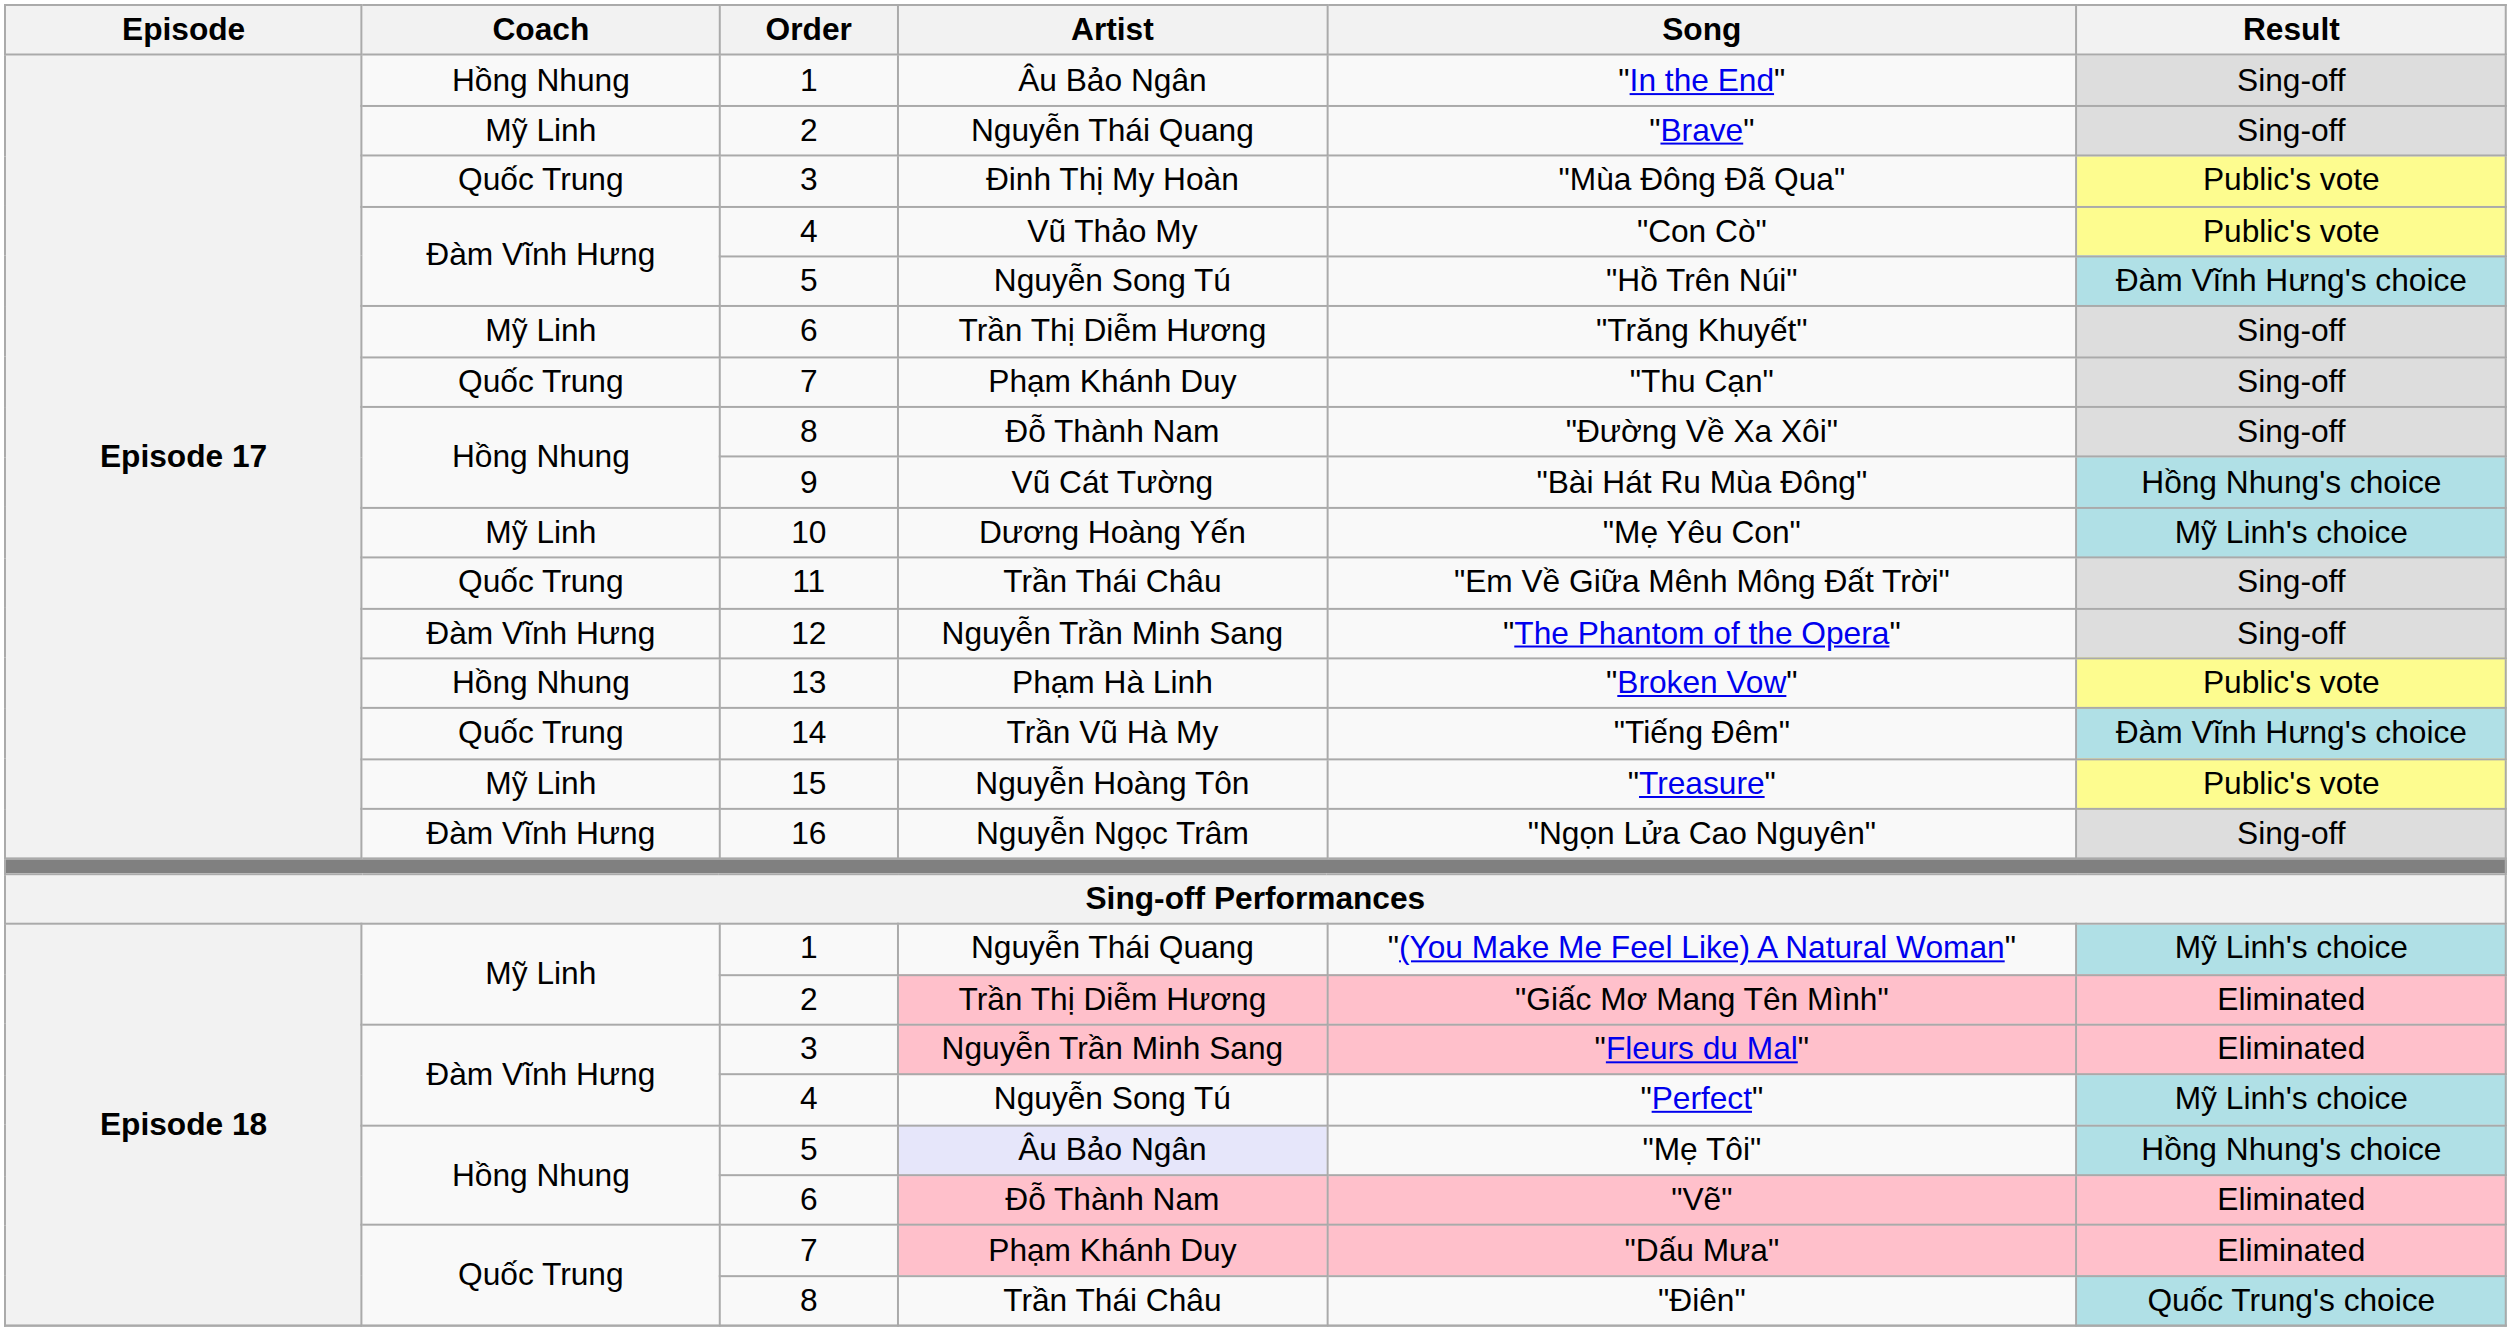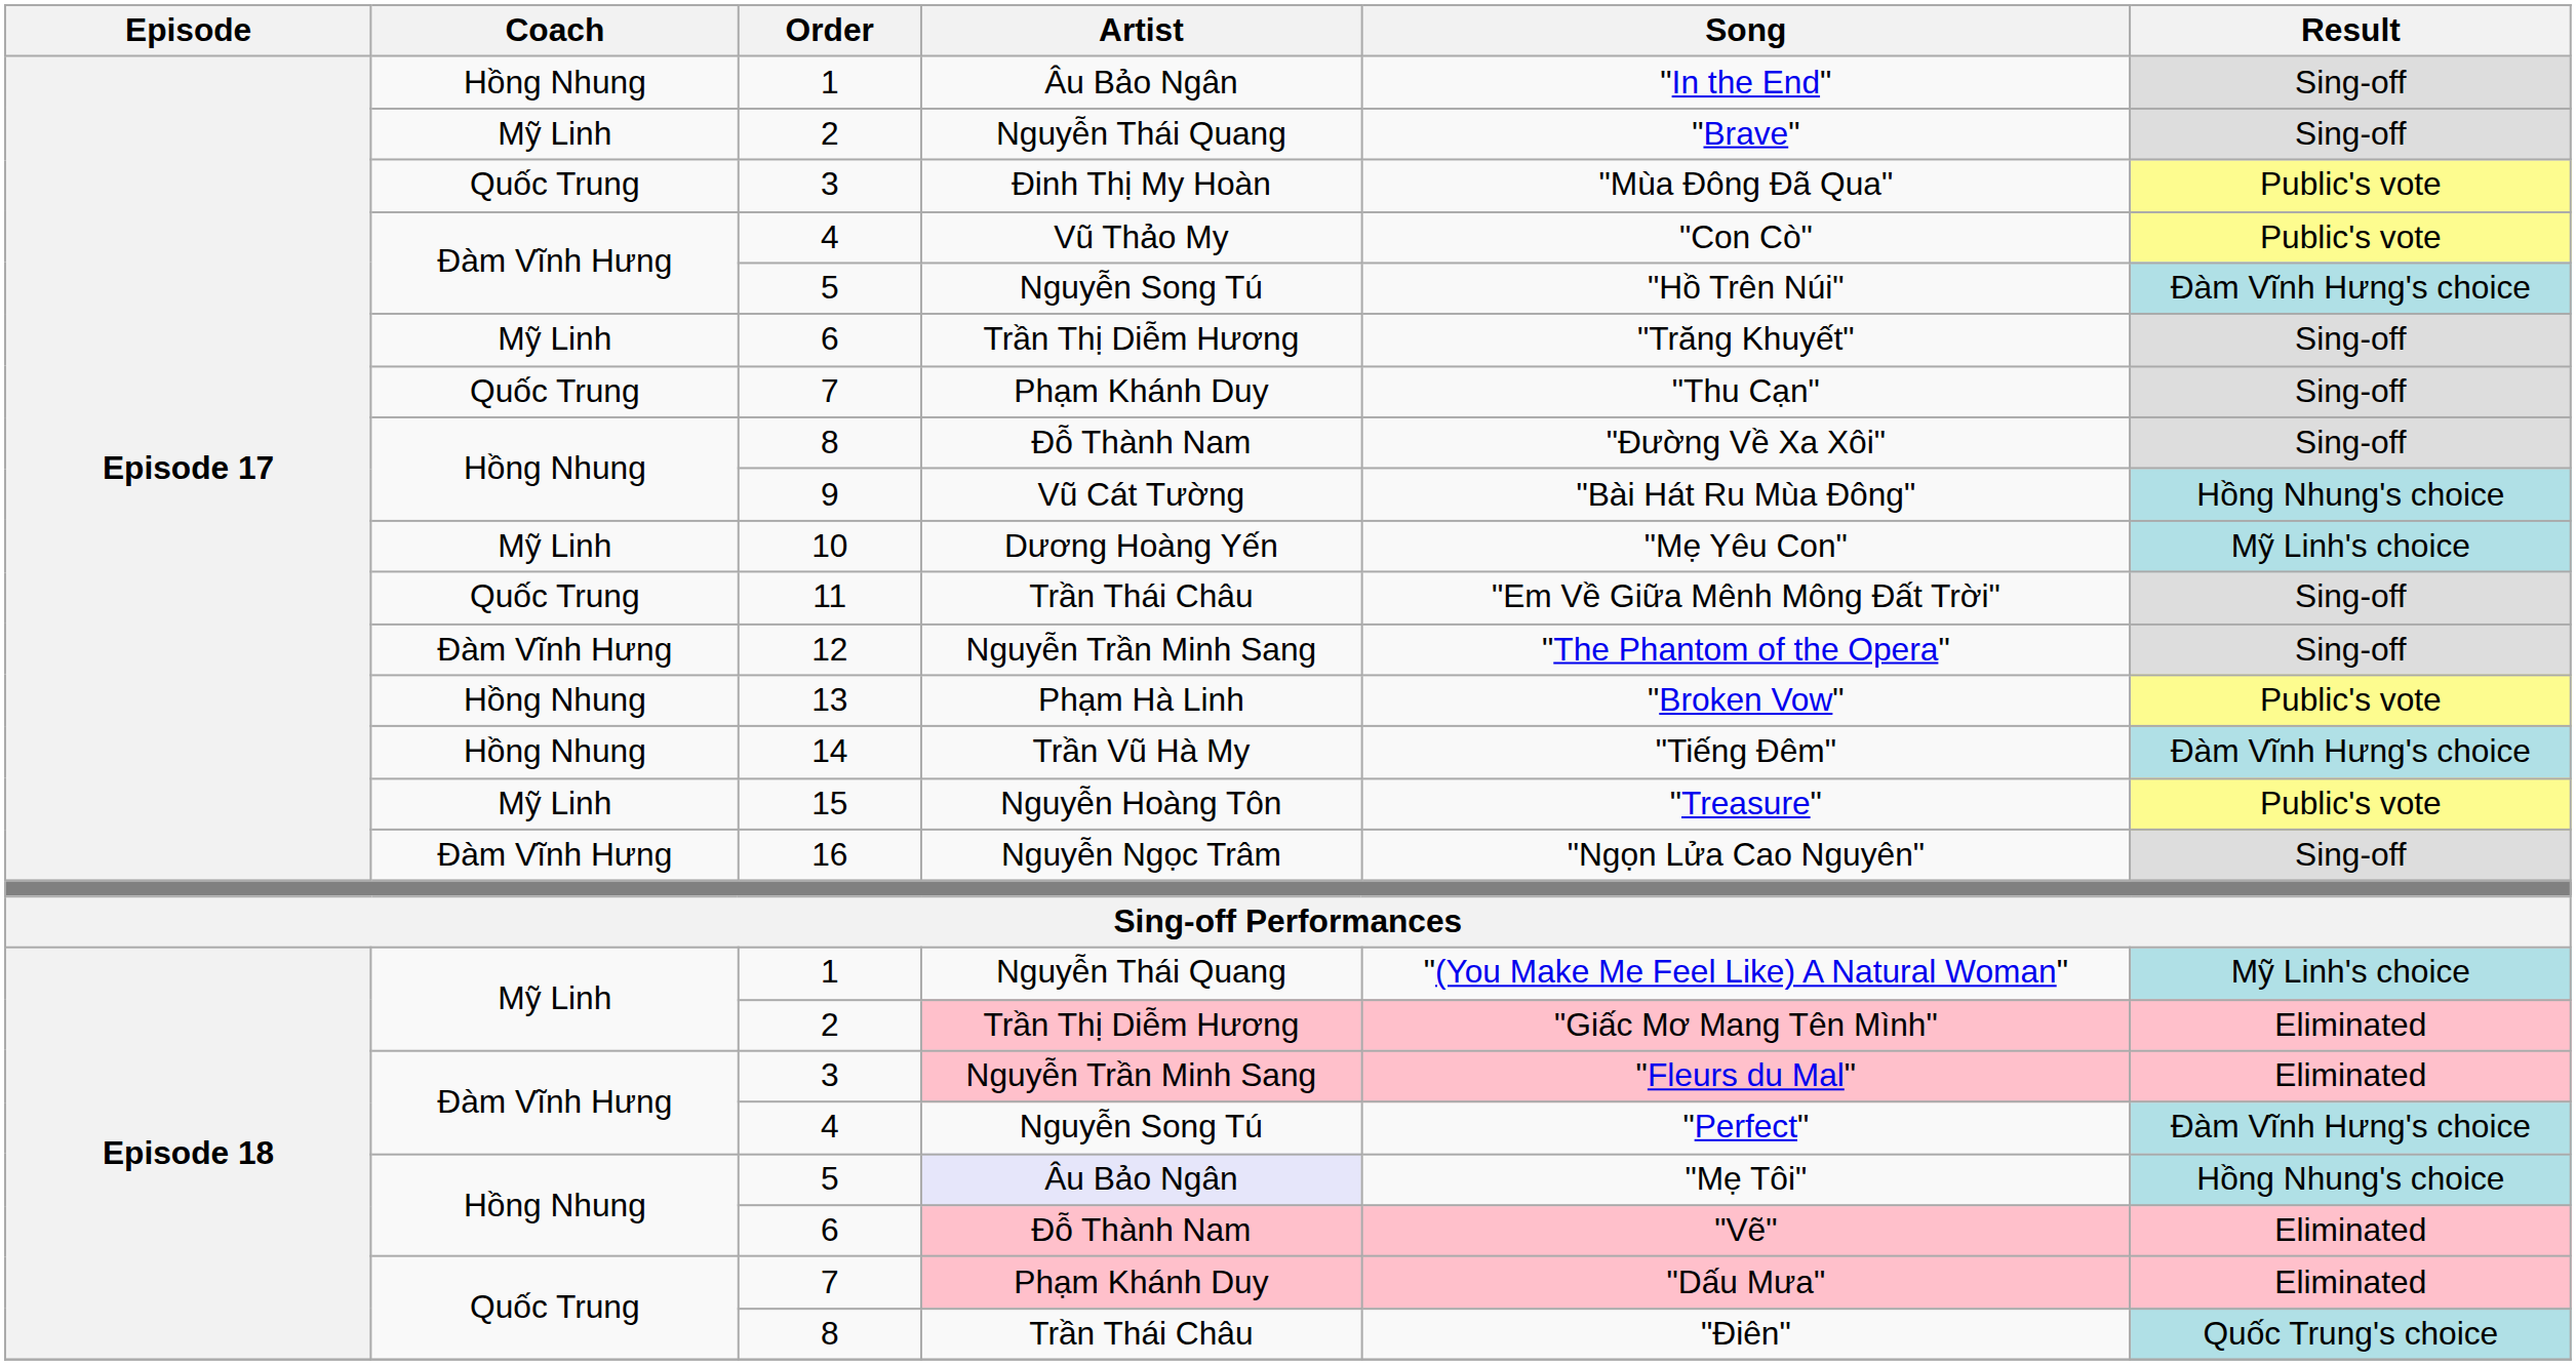14 | Coach: Quốc Trung -> Hồng Nhung
Episode 18 / 4 | Result: Mỹ Linh's choice -> Đàm Vĩnh Hưng's choice
